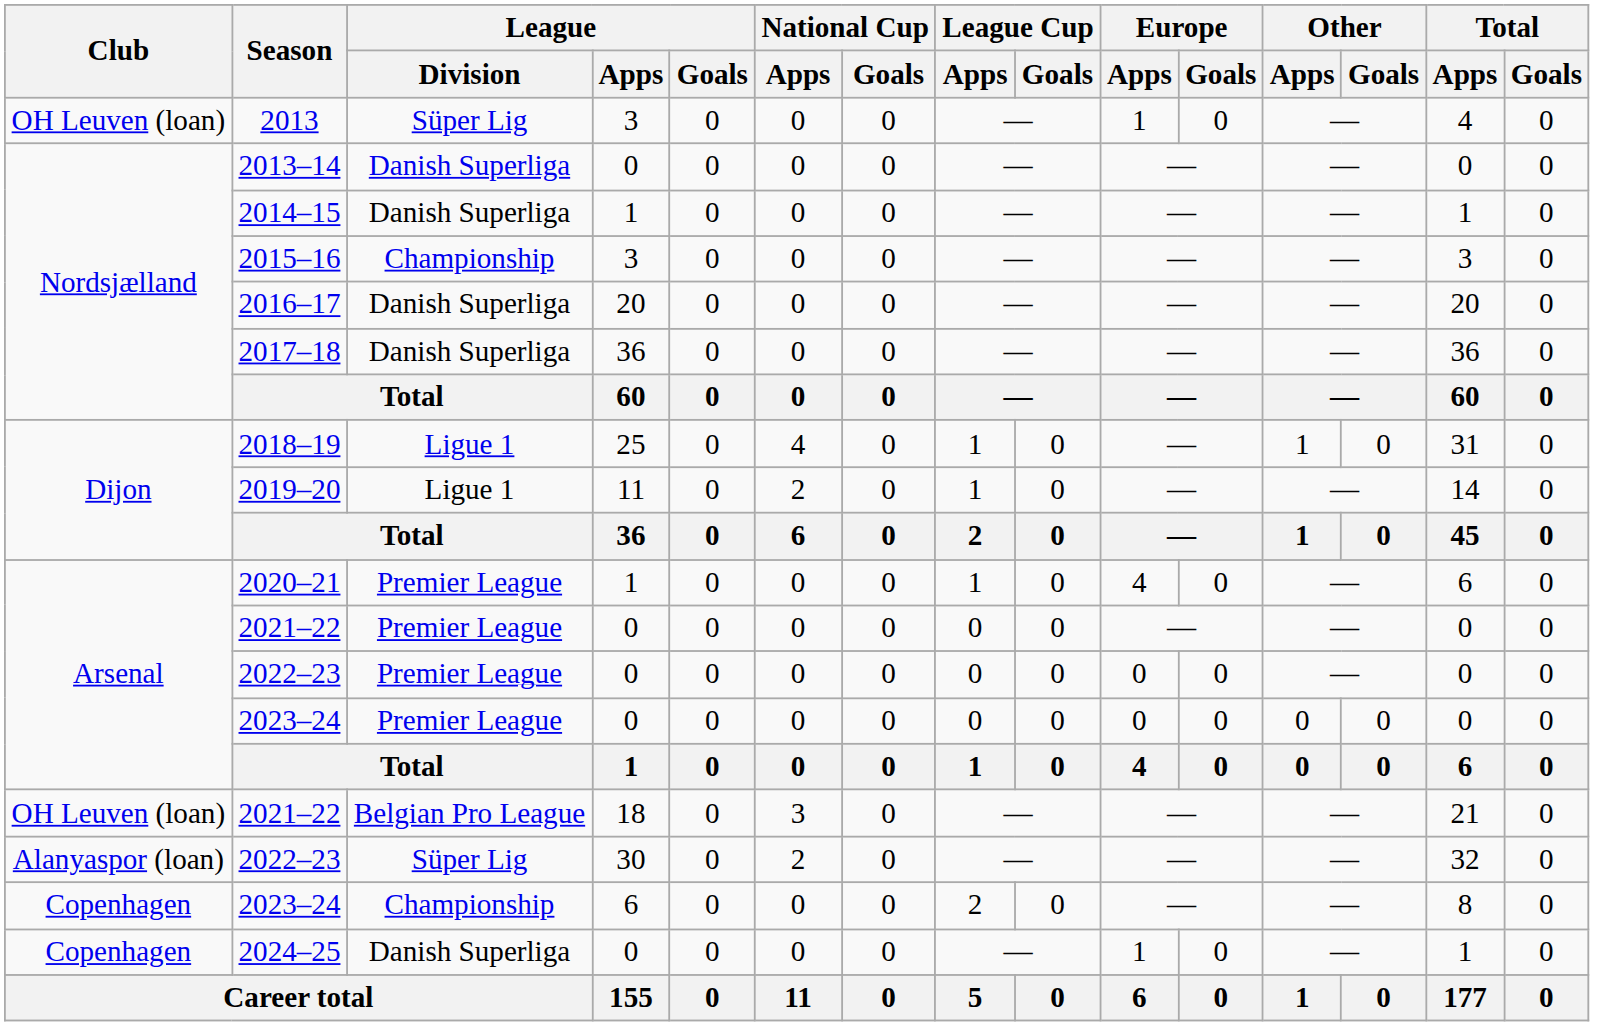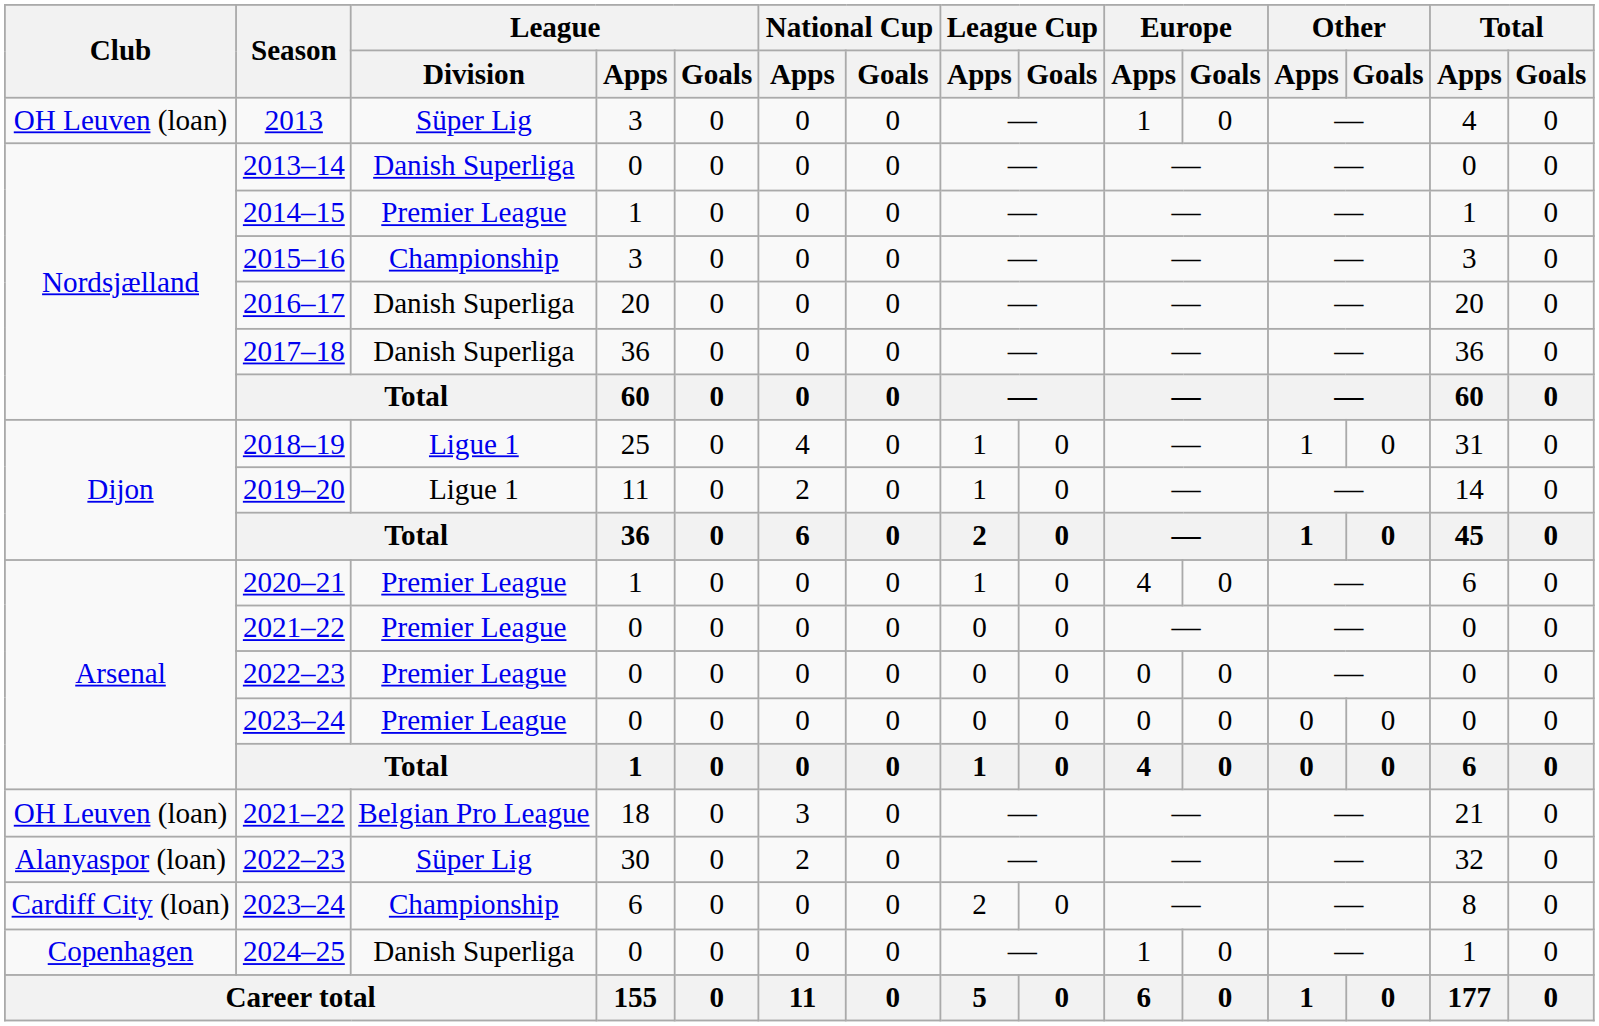2014–15 | League / Division: Danish Superliga -> Premier League
2023–24 / 6 | Club: Copenhagen -> Cardiff City (loan)
